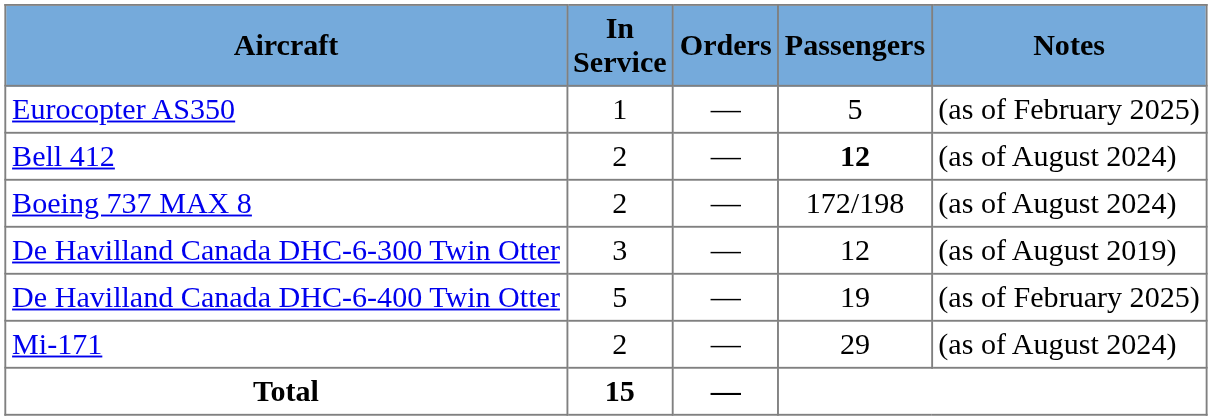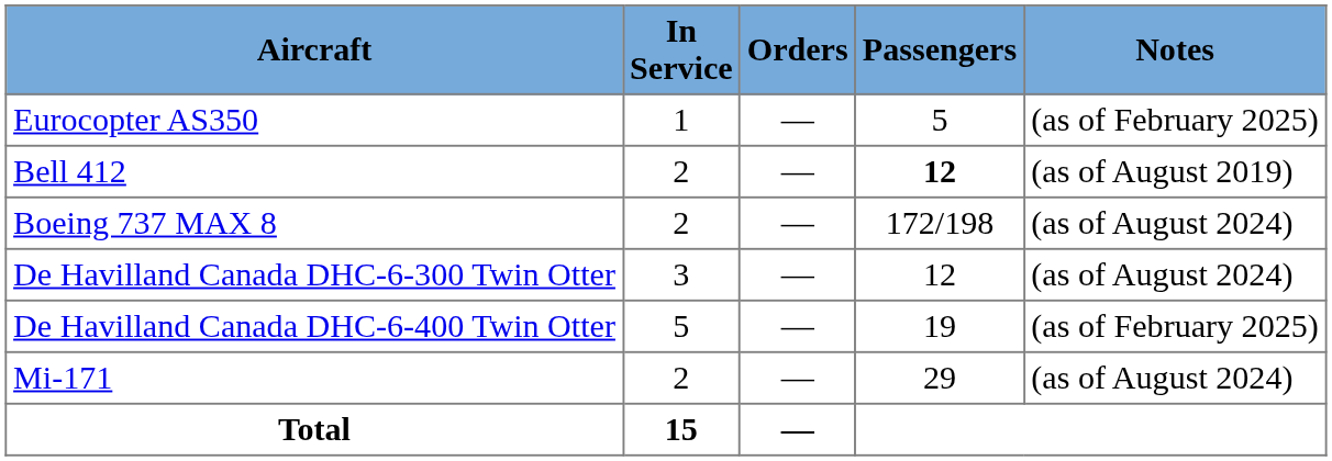Bell 412 | Notes: (as of August 2024) -> (as of August 2019)
De Havilland Canada DHC-6-300 Twin Otter | Notes: (as of August 2019) -> (as of August 2024)
